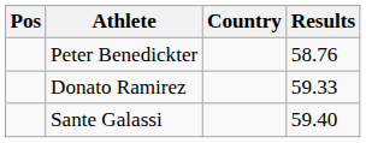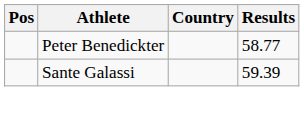Peter Benedickter | Results: 58.76 -> 58.77
- row: Donato Ramirez | 59.33
Sante Galassi | Results: 59.40 -> 59.39
